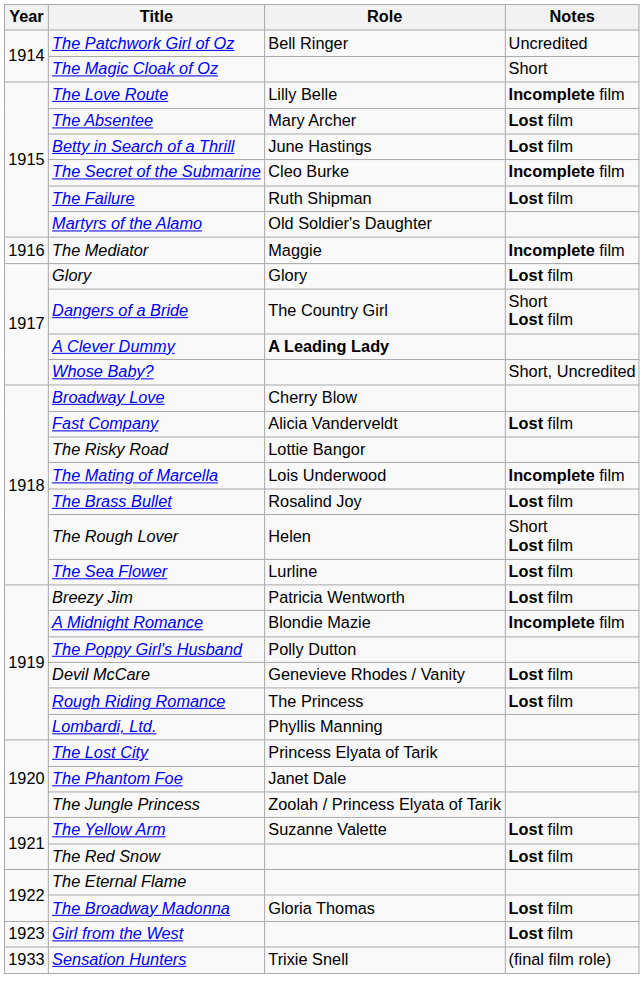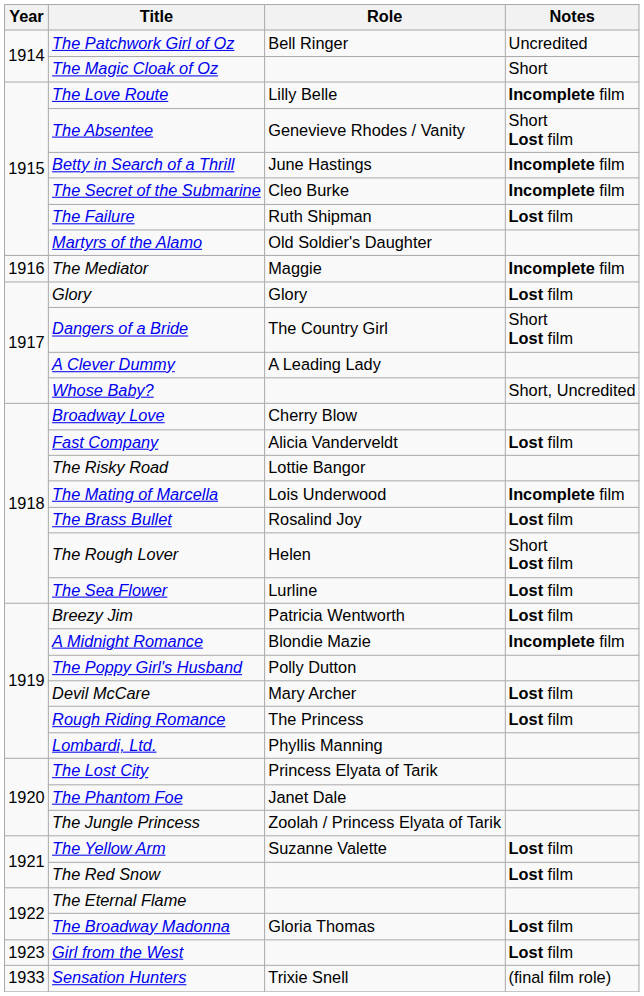The Absentee | Role: Mary Archer -> Genevieve Rhodes / Vanity
The Absentee | Notes: Lost film -> Short Lost film
Betty in Search of a Thrill | Notes: Lost film -> Incomplete film
A Clever Dummy | Role: bold -> normal
Devil McCare | Role: Genevieve Rhodes / Vanity -> Mary Archer
